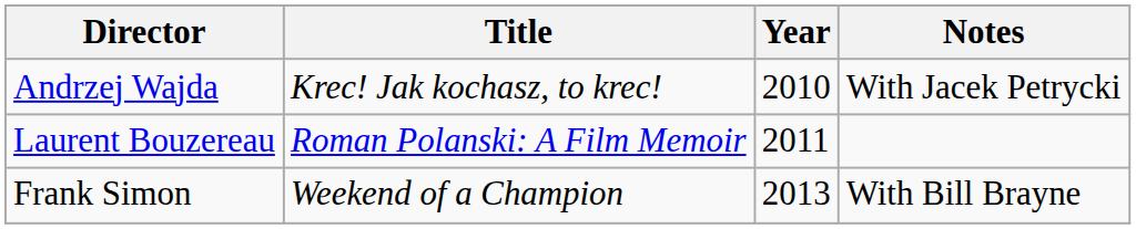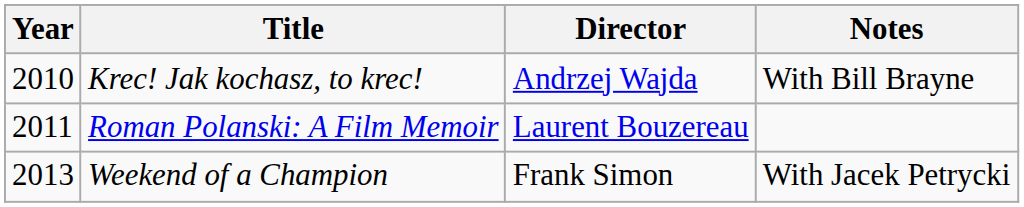columns swapped: Year <-> Director
Krec! Jak kochasz, to krec! | Notes: With Jacek Petrycki -> With Bill Brayne
Weekend of a Champion | Notes: With Bill Brayne -> With Jacek Petrycki
